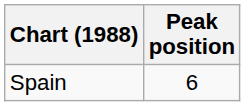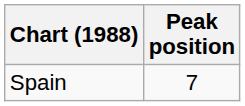Spain | Peak position: 6 -> 7
